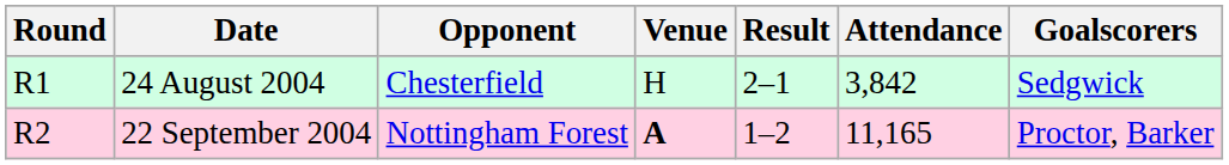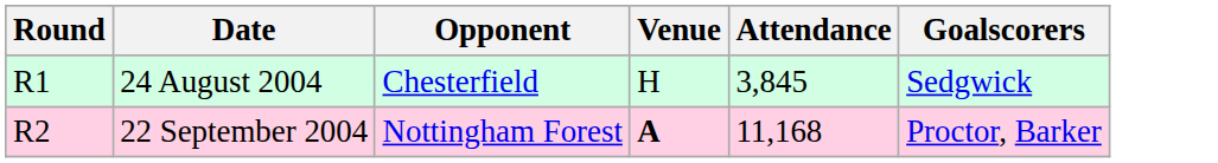- column: Result | 2–1 | 1–2
24 August 2004 | Attendance: 3,842 -> 3,845
22 September 2004 | Attendance: 11,165 -> 11,168
